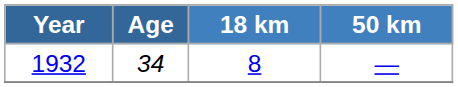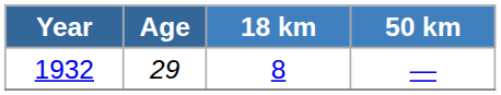1932 | Age: 34 -> 29
